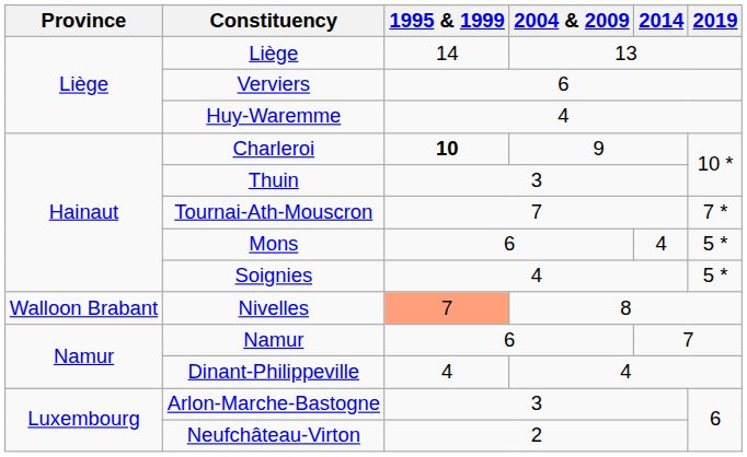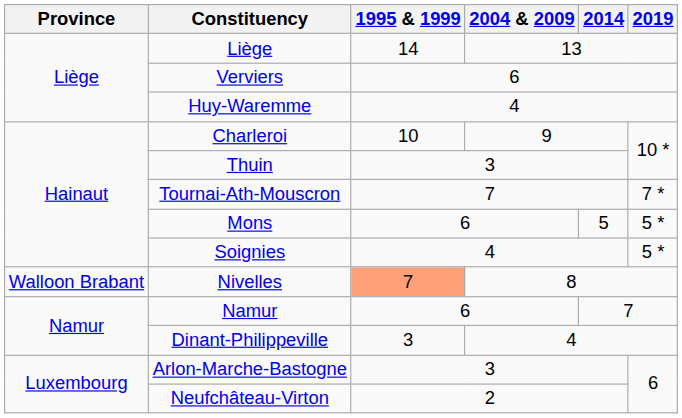Charleroi | 1995 & 1999: bold -> normal
Mons | 2014: 4 -> 5
Dinant-Philippeville | 1995 & 1999: 4 -> 3
